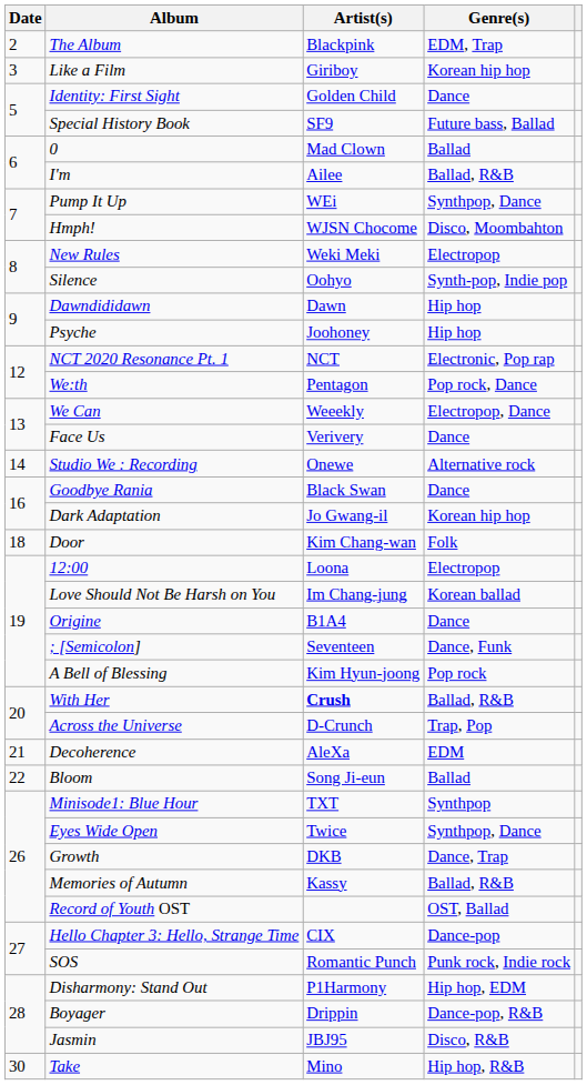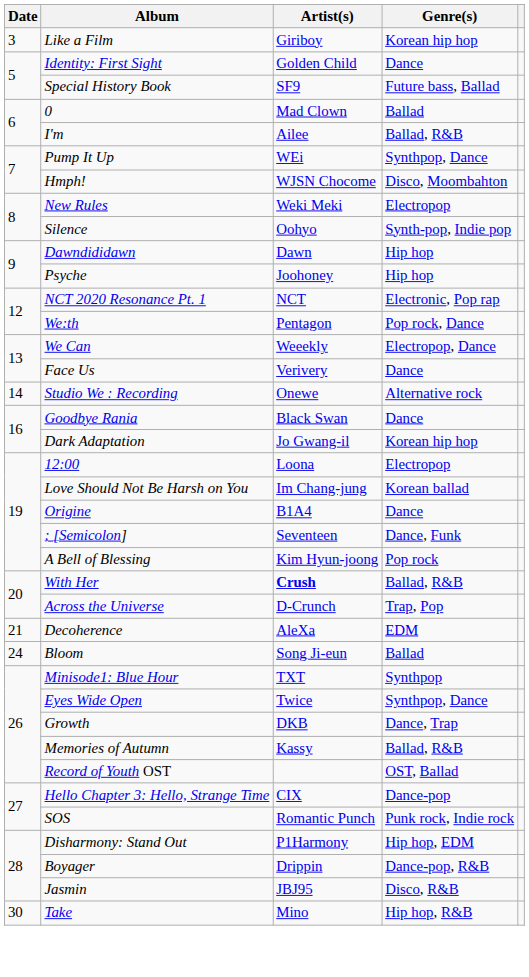- row: 2 | The Album | Blackpink | EDM, Trap
- row: 18 | Door | Kim Chang-wan | Folk
Bloom | Date: 22 -> 24
